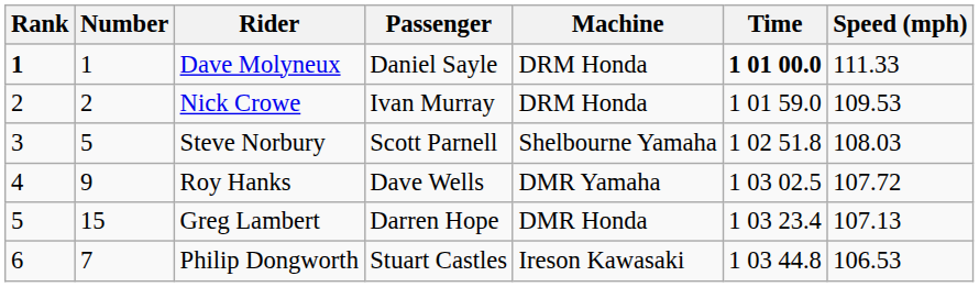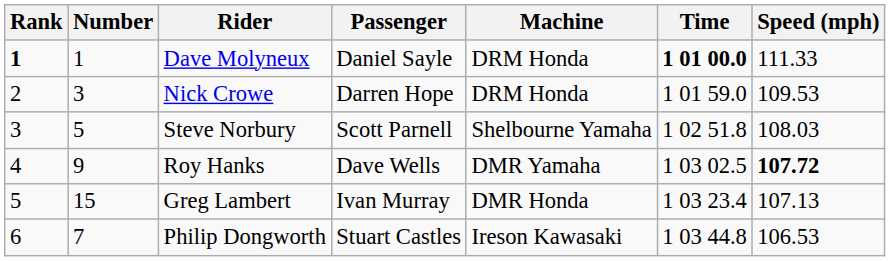Nick Crowe | Number: 2 -> 3
Nick Crowe | Passenger: Ivan Murray -> Darren Hope
Roy Hanks | Speed (mph): normal -> bold
Greg Lambert | Passenger: Darren Hope -> Ivan Murray
